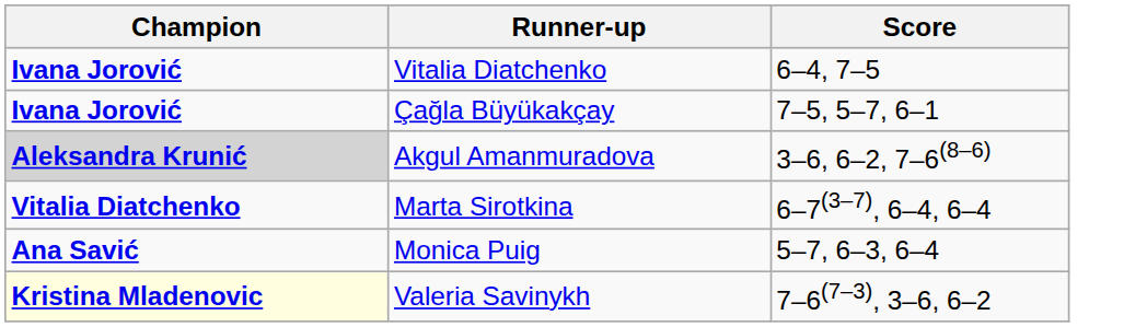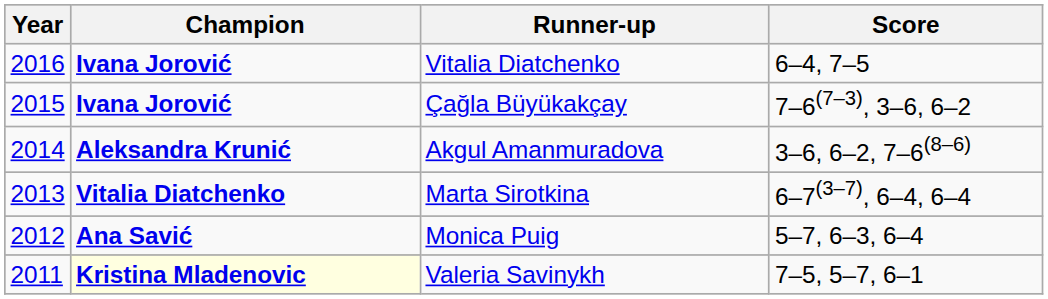+ column: Year | 2016 | 2015 | 2014 | 2013 | 2012 | 2011
Çağla Büyükakçay | Score: 7–5, 5–7, 6–1 -> 7–6(7–3), 3–6, 6–2
Akgul Amanmuradova | Champion: lightgrey background -> no background
Valeria Savinykh | Score: 7–6(7–3), 3–6, 6–2 -> 7–5, 5–7, 6–1
